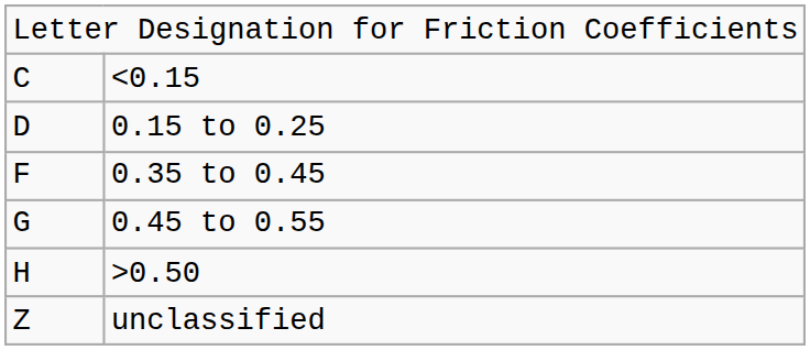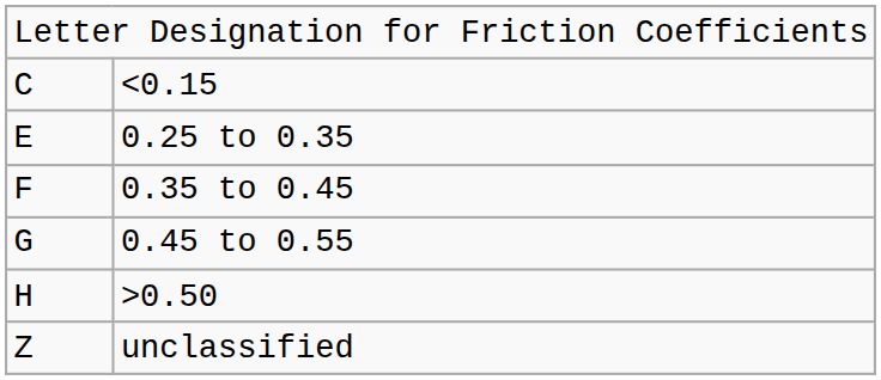- row: D | 0.15 to 0.25
+ row: E | 0.25 to 0.35
